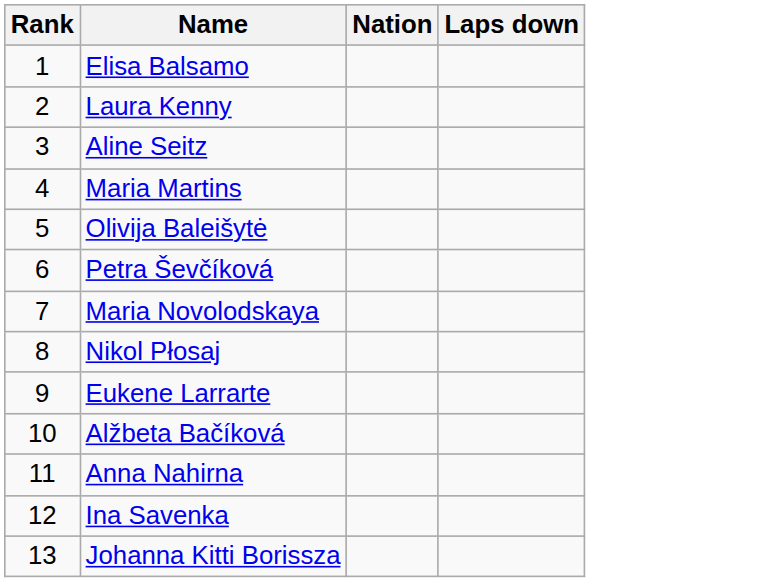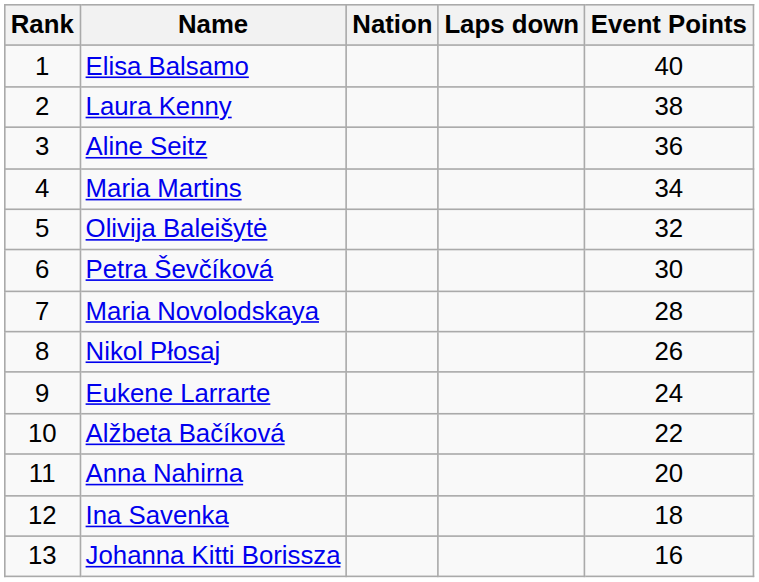+ column: Event Points | 40 | 38 | 36 | 34 | 32 | 30 | 28 | 26 | 24 | 22 | 20 | 18 | 16
